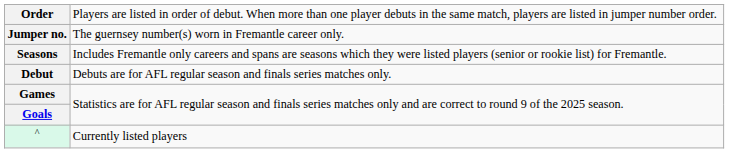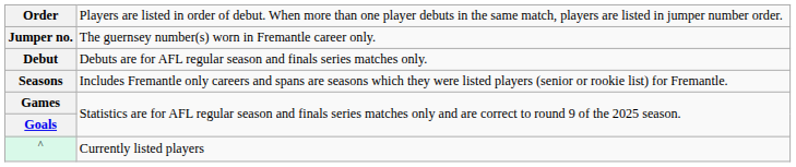rows swapped: Debut <-> Seasons
